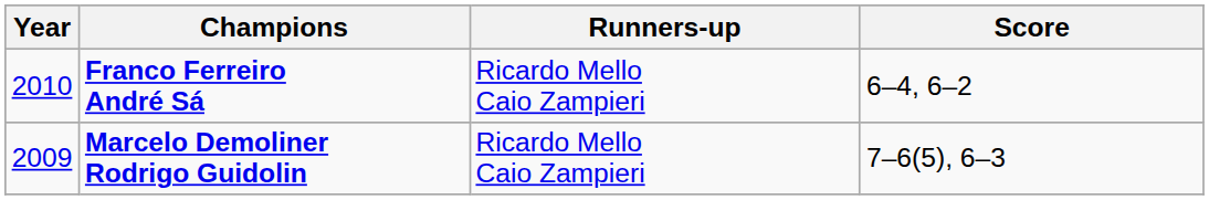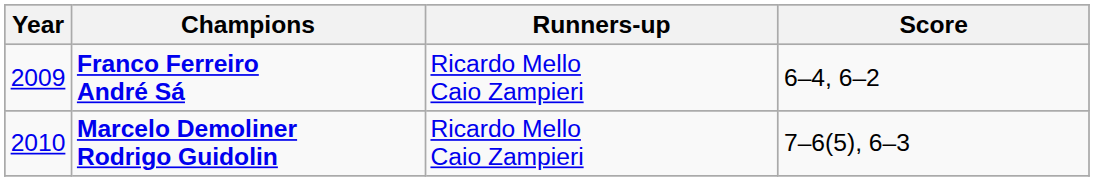Franco Ferreiro André Sá | Year: 2010 -> 2009
Marcelo Demoliner Rodrigo Guidolin | Year: 2009 -> 2010
